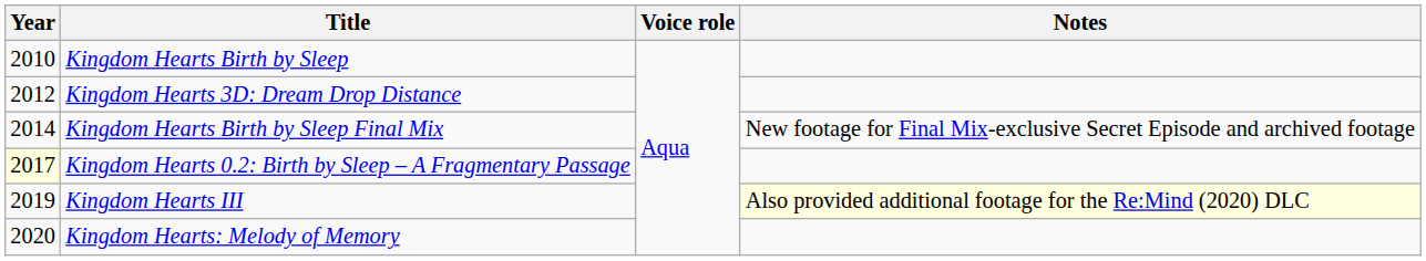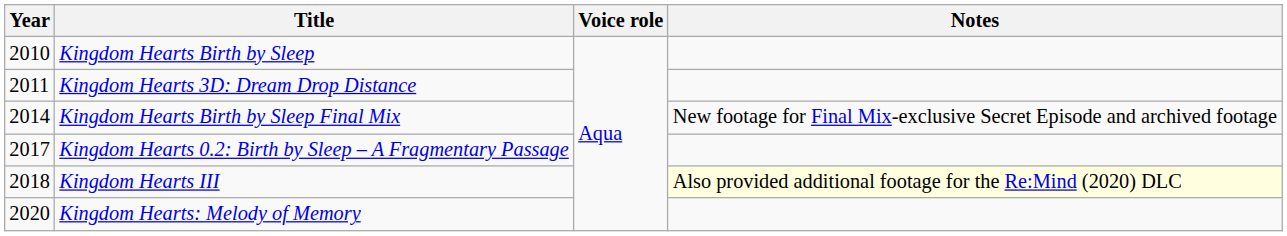Kingdom Hearts 3D: Dream Drop Distance | Year: 2012 -> 2011
Kingdom Hearts 0.2: Birth by Sleep – A Fragmentary Passage | Year: lightyellow background -> no background
Kingdom Hearts III | Year: 2019 -> 2018
